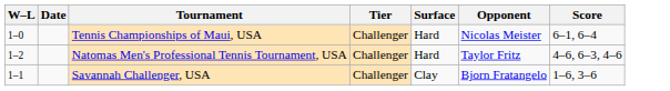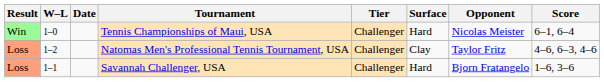+ column: Result | Win | Loss | Loss
Natomas Men's Professional Tennis Tournament, USA | Surface: Hard -> Clay
Savannah Challenger, USA | Surface: Clay -> Hard
